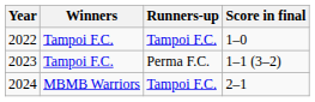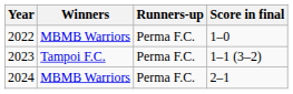2022 | Winners: Tampoi F.C. -> MBMB Warriors
2022 | Runners-up: Tampoi F.C. -> Perma F.C.
2024 | Runners-up: Tampoi F.C. -> Perma F.C.
